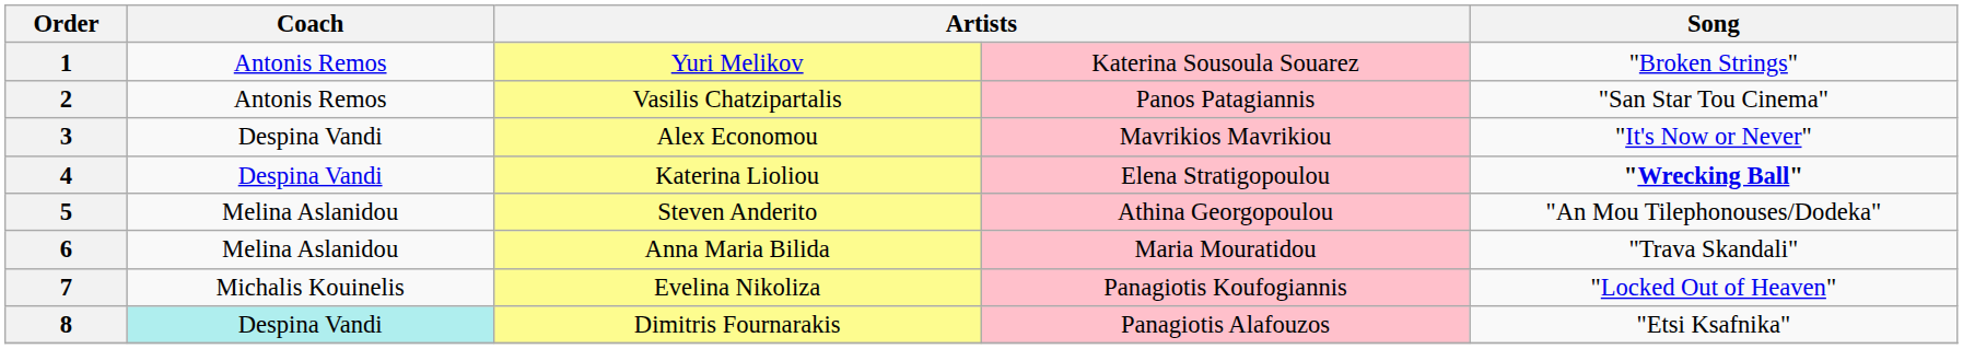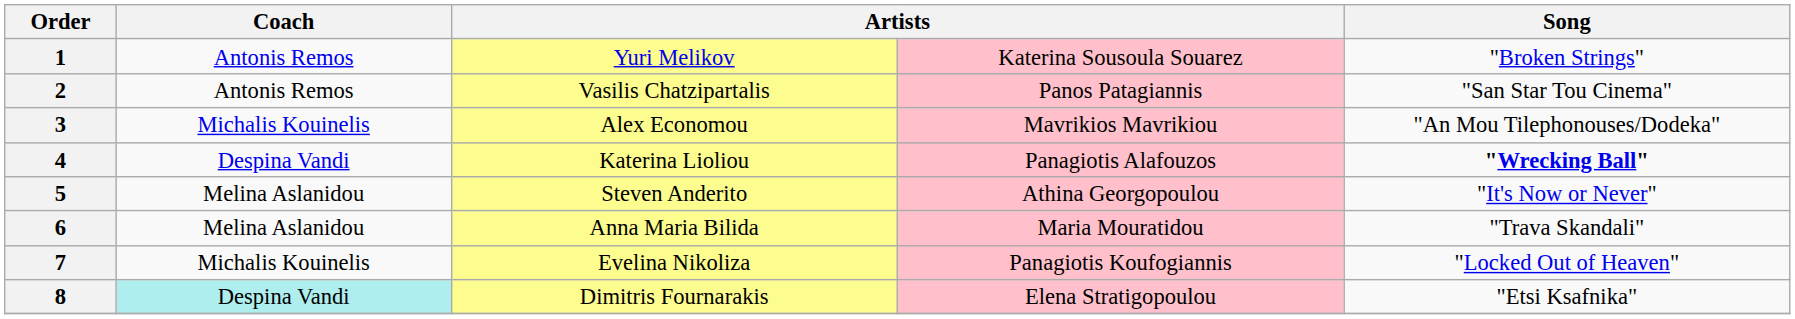3 | Coach: Despina Vandi -> Michalis Kouinelis
3 | Song: "It's Now or Never" -> "An Mou Tilephonouses/Dodeka"
4 | column 4: Elena Stratigopoulou -> Panagiotis Alafouzos
5 | Song: "An Mou Tilephonouses/Dodeka" -> "It's Now or Never"
8 | column 4: Panagiotis Alafouzos -> Elena Stratigopoulou
